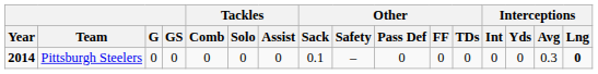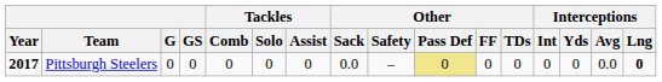Pittsburgh Steelers | Year: 2014 -> 2017
Pittsburgh Steelers | Other / Sack: 0.1 -> 0.0
Pittsburgh Steelers | Other / Pass Def: no background -> khaki background
Pittsburgh Steelers | Interceptions / Avg: 0.3 -> 0.0
